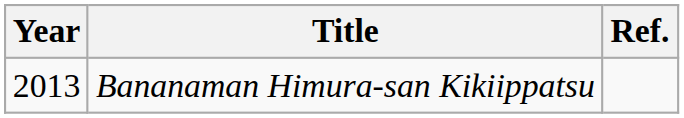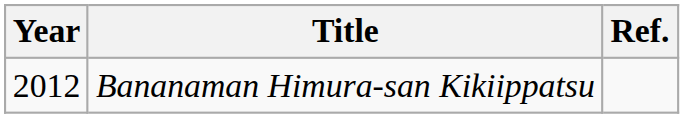Bananaman Himura-san Kikiippatsu | Year: 2013 -> 2012
